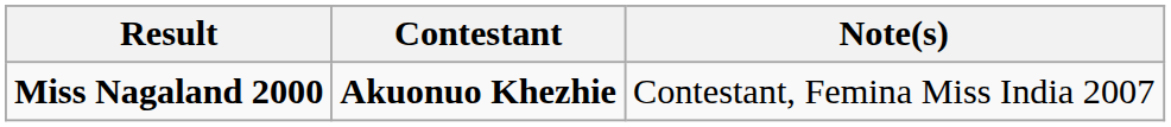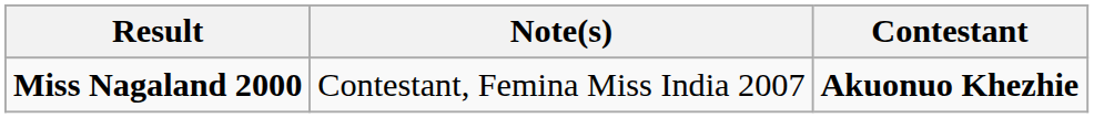columns swapped: Contestant <-> Note(s)
